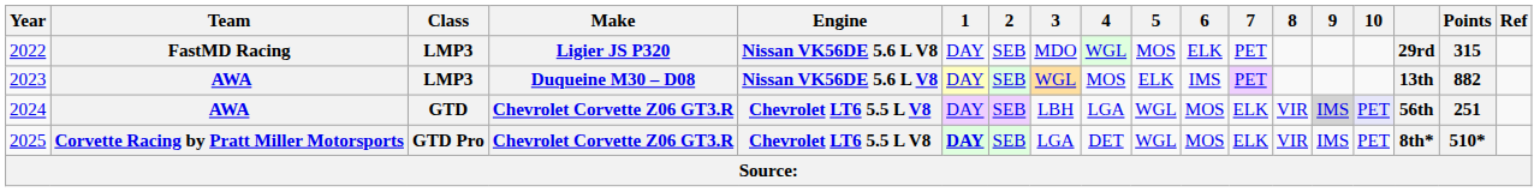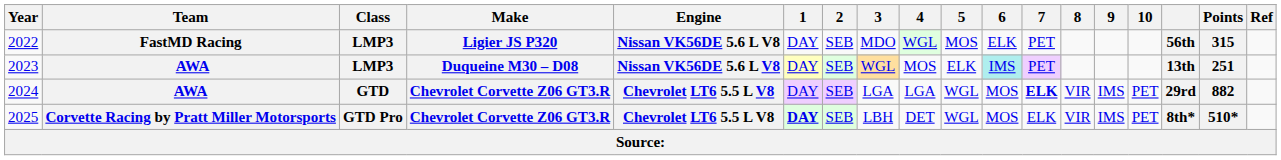2022 | column 16: 29rd -> 56th
2023 | 6: no background -> paleturquoise background
2023 | Points: 882 -> 251
2024 | 3: LBH -> LGA
2024 | 7: normal -> bold
2024 | 9: lightgrey background -> no background
2024 | 10: lavender background -> no background
2024 | column 16: 56th -> 29rd
2024 | Points: 251 -> 882
2025 | 3: LGA -> LBH
